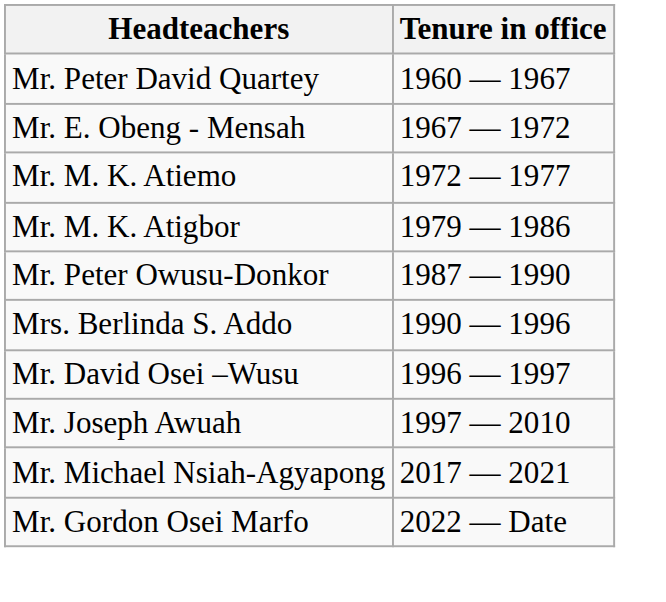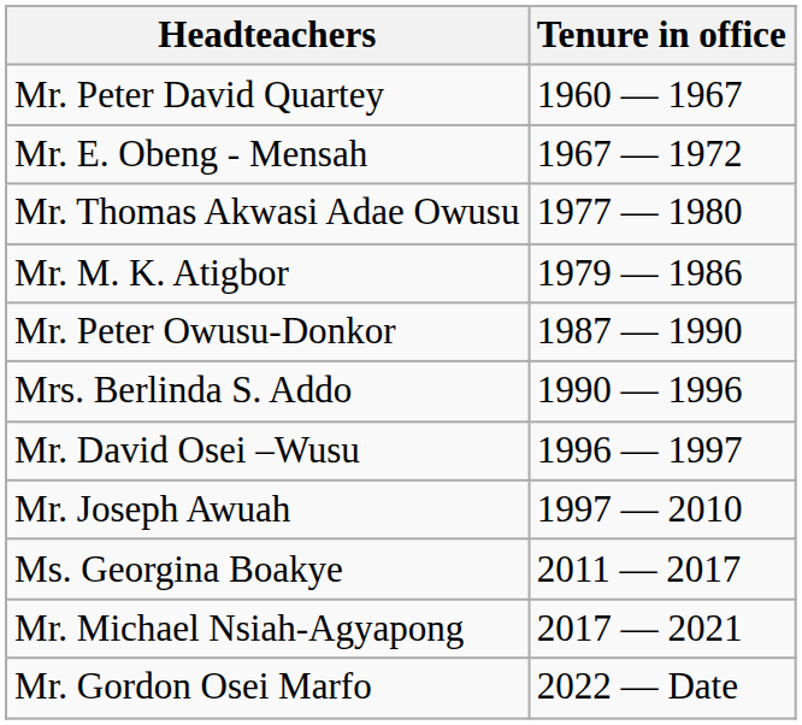- row: Mr. M. K. Atiemo | 1972 — 1977
+ row: Mr. Thomas Akwasi Adae Owusu | 1977 — 1980
+ row: Ms. Georgina Boakye | 2011 — 2017
